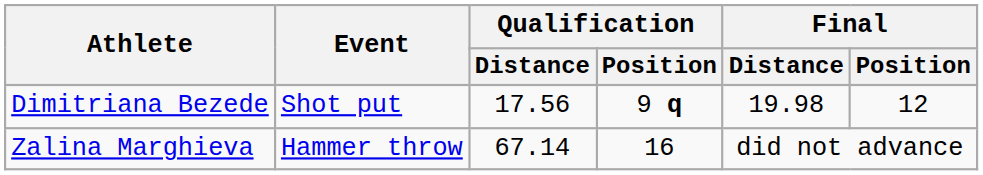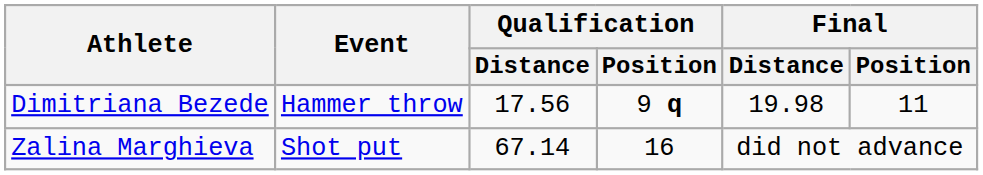Dimitriana Bezede | Event: Shot put -> Hammer throw
Dimitriana Bezede | Final / Position: 12 -> 11
Zalina Marghieva | Event: Hammer throw -> Shot put
